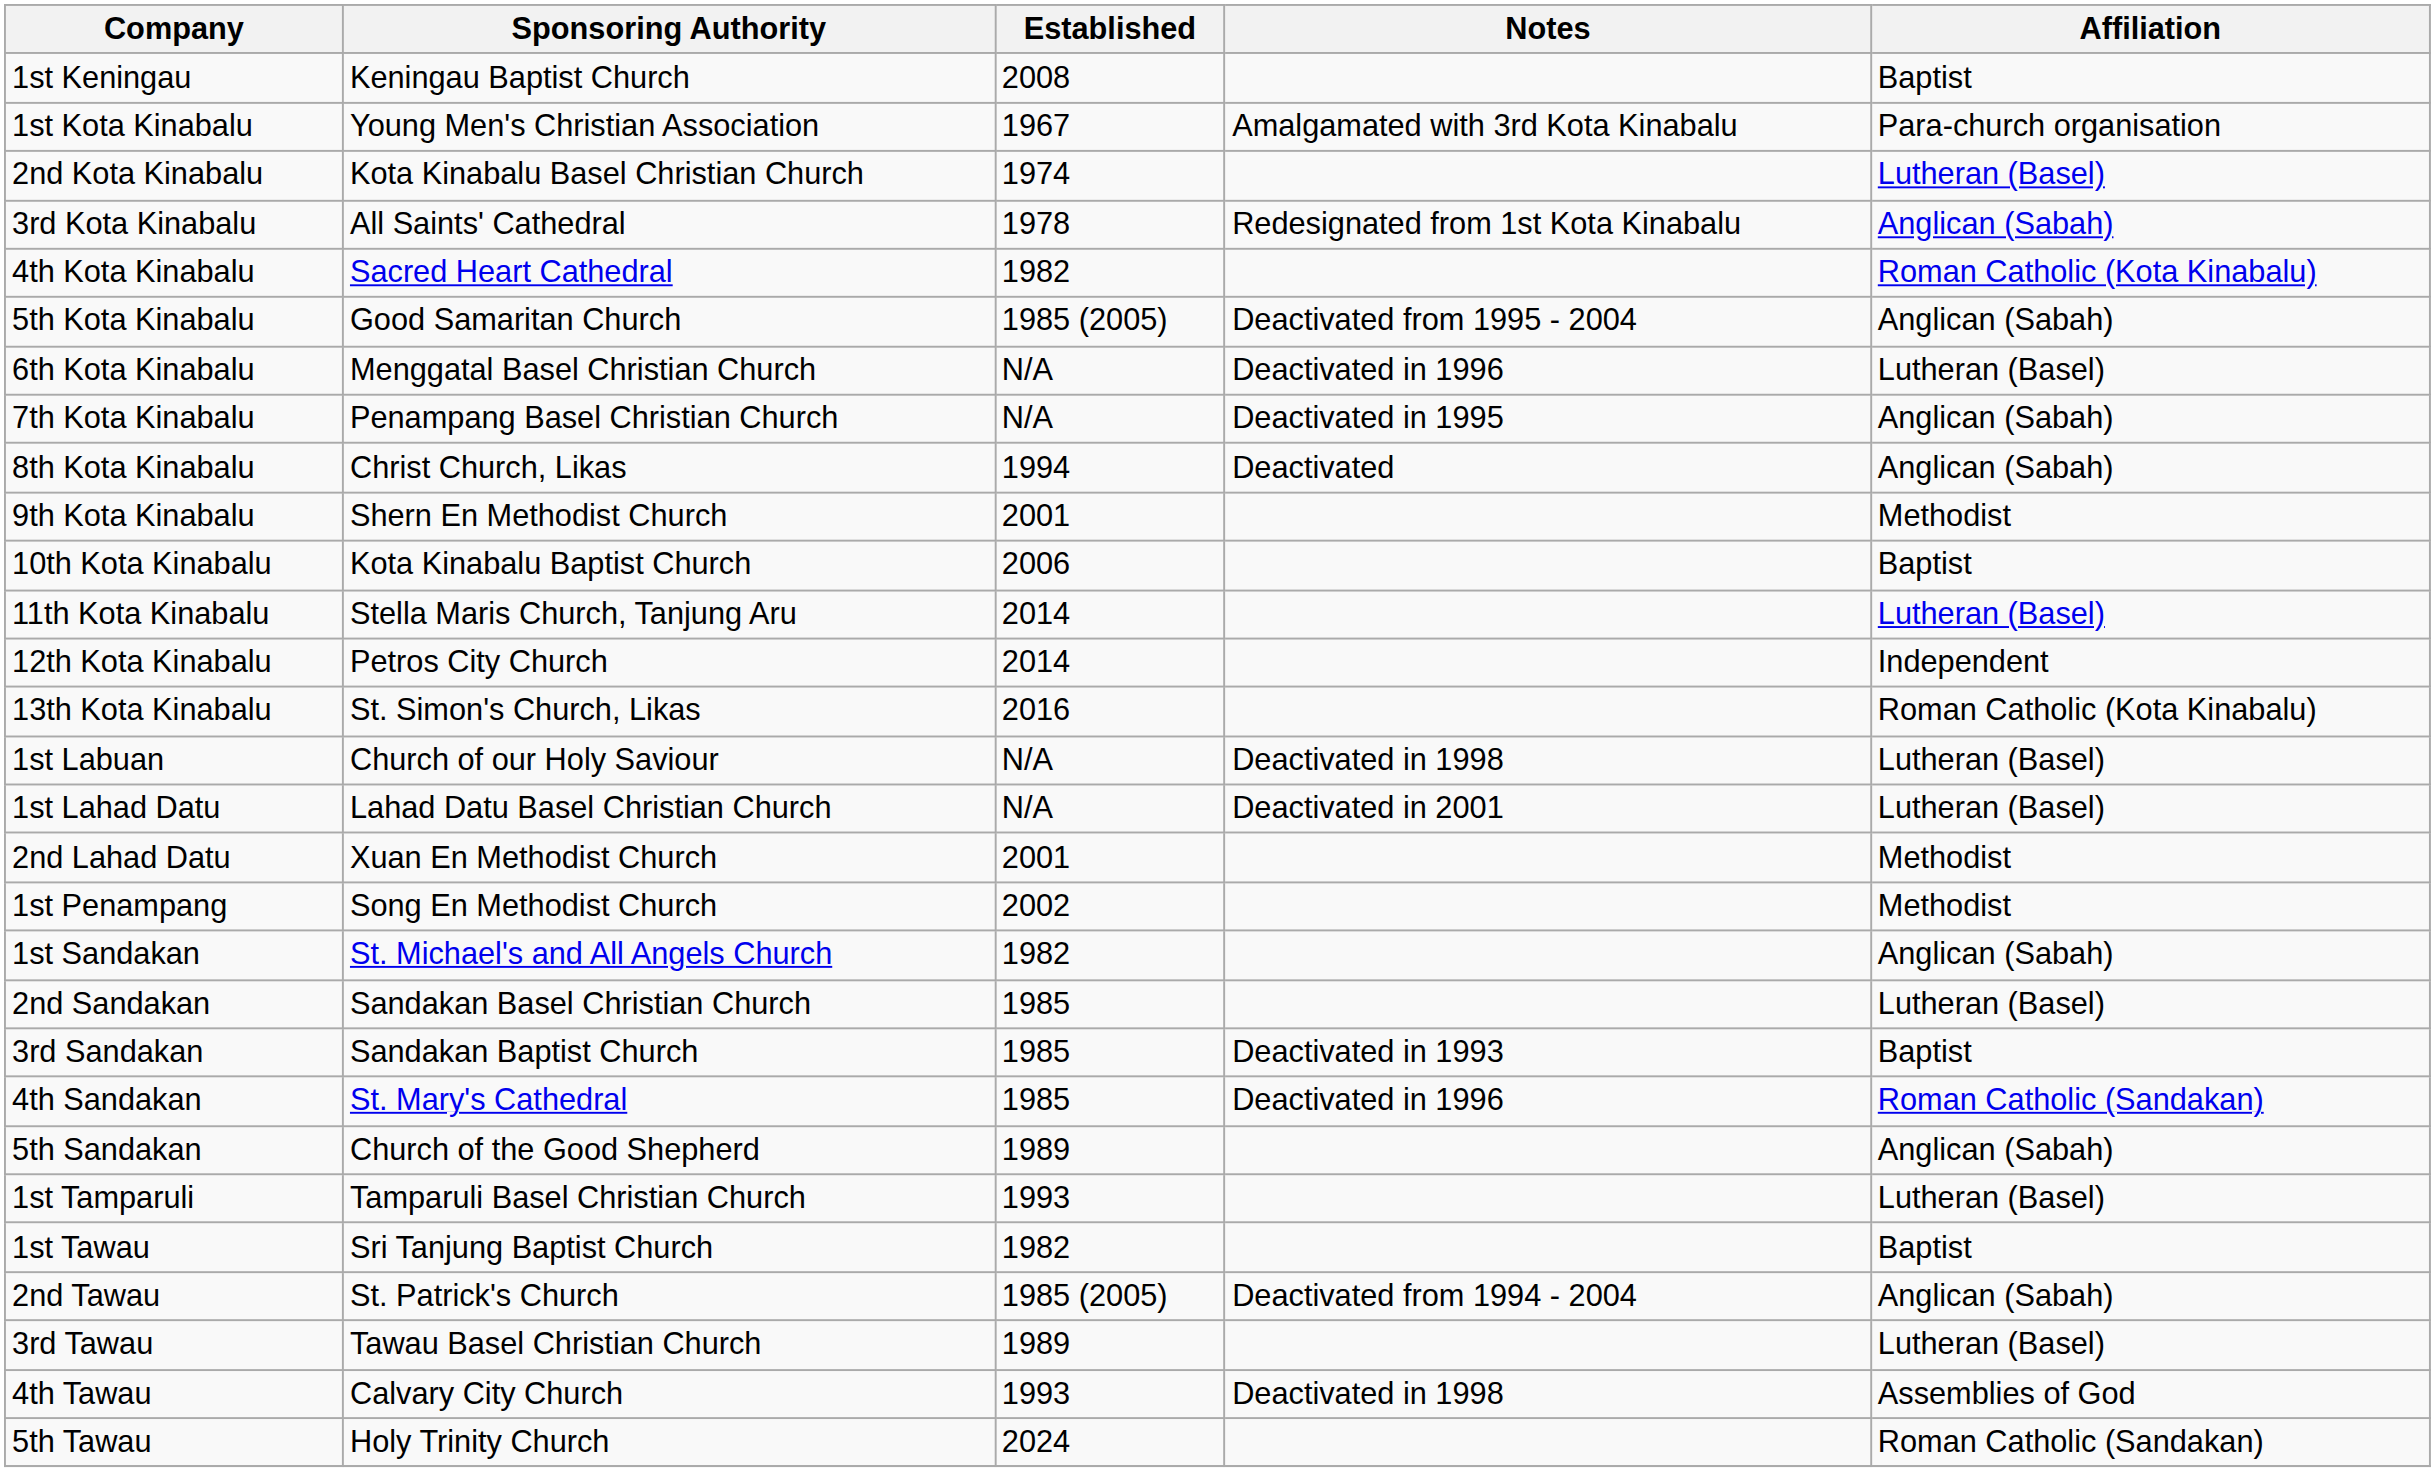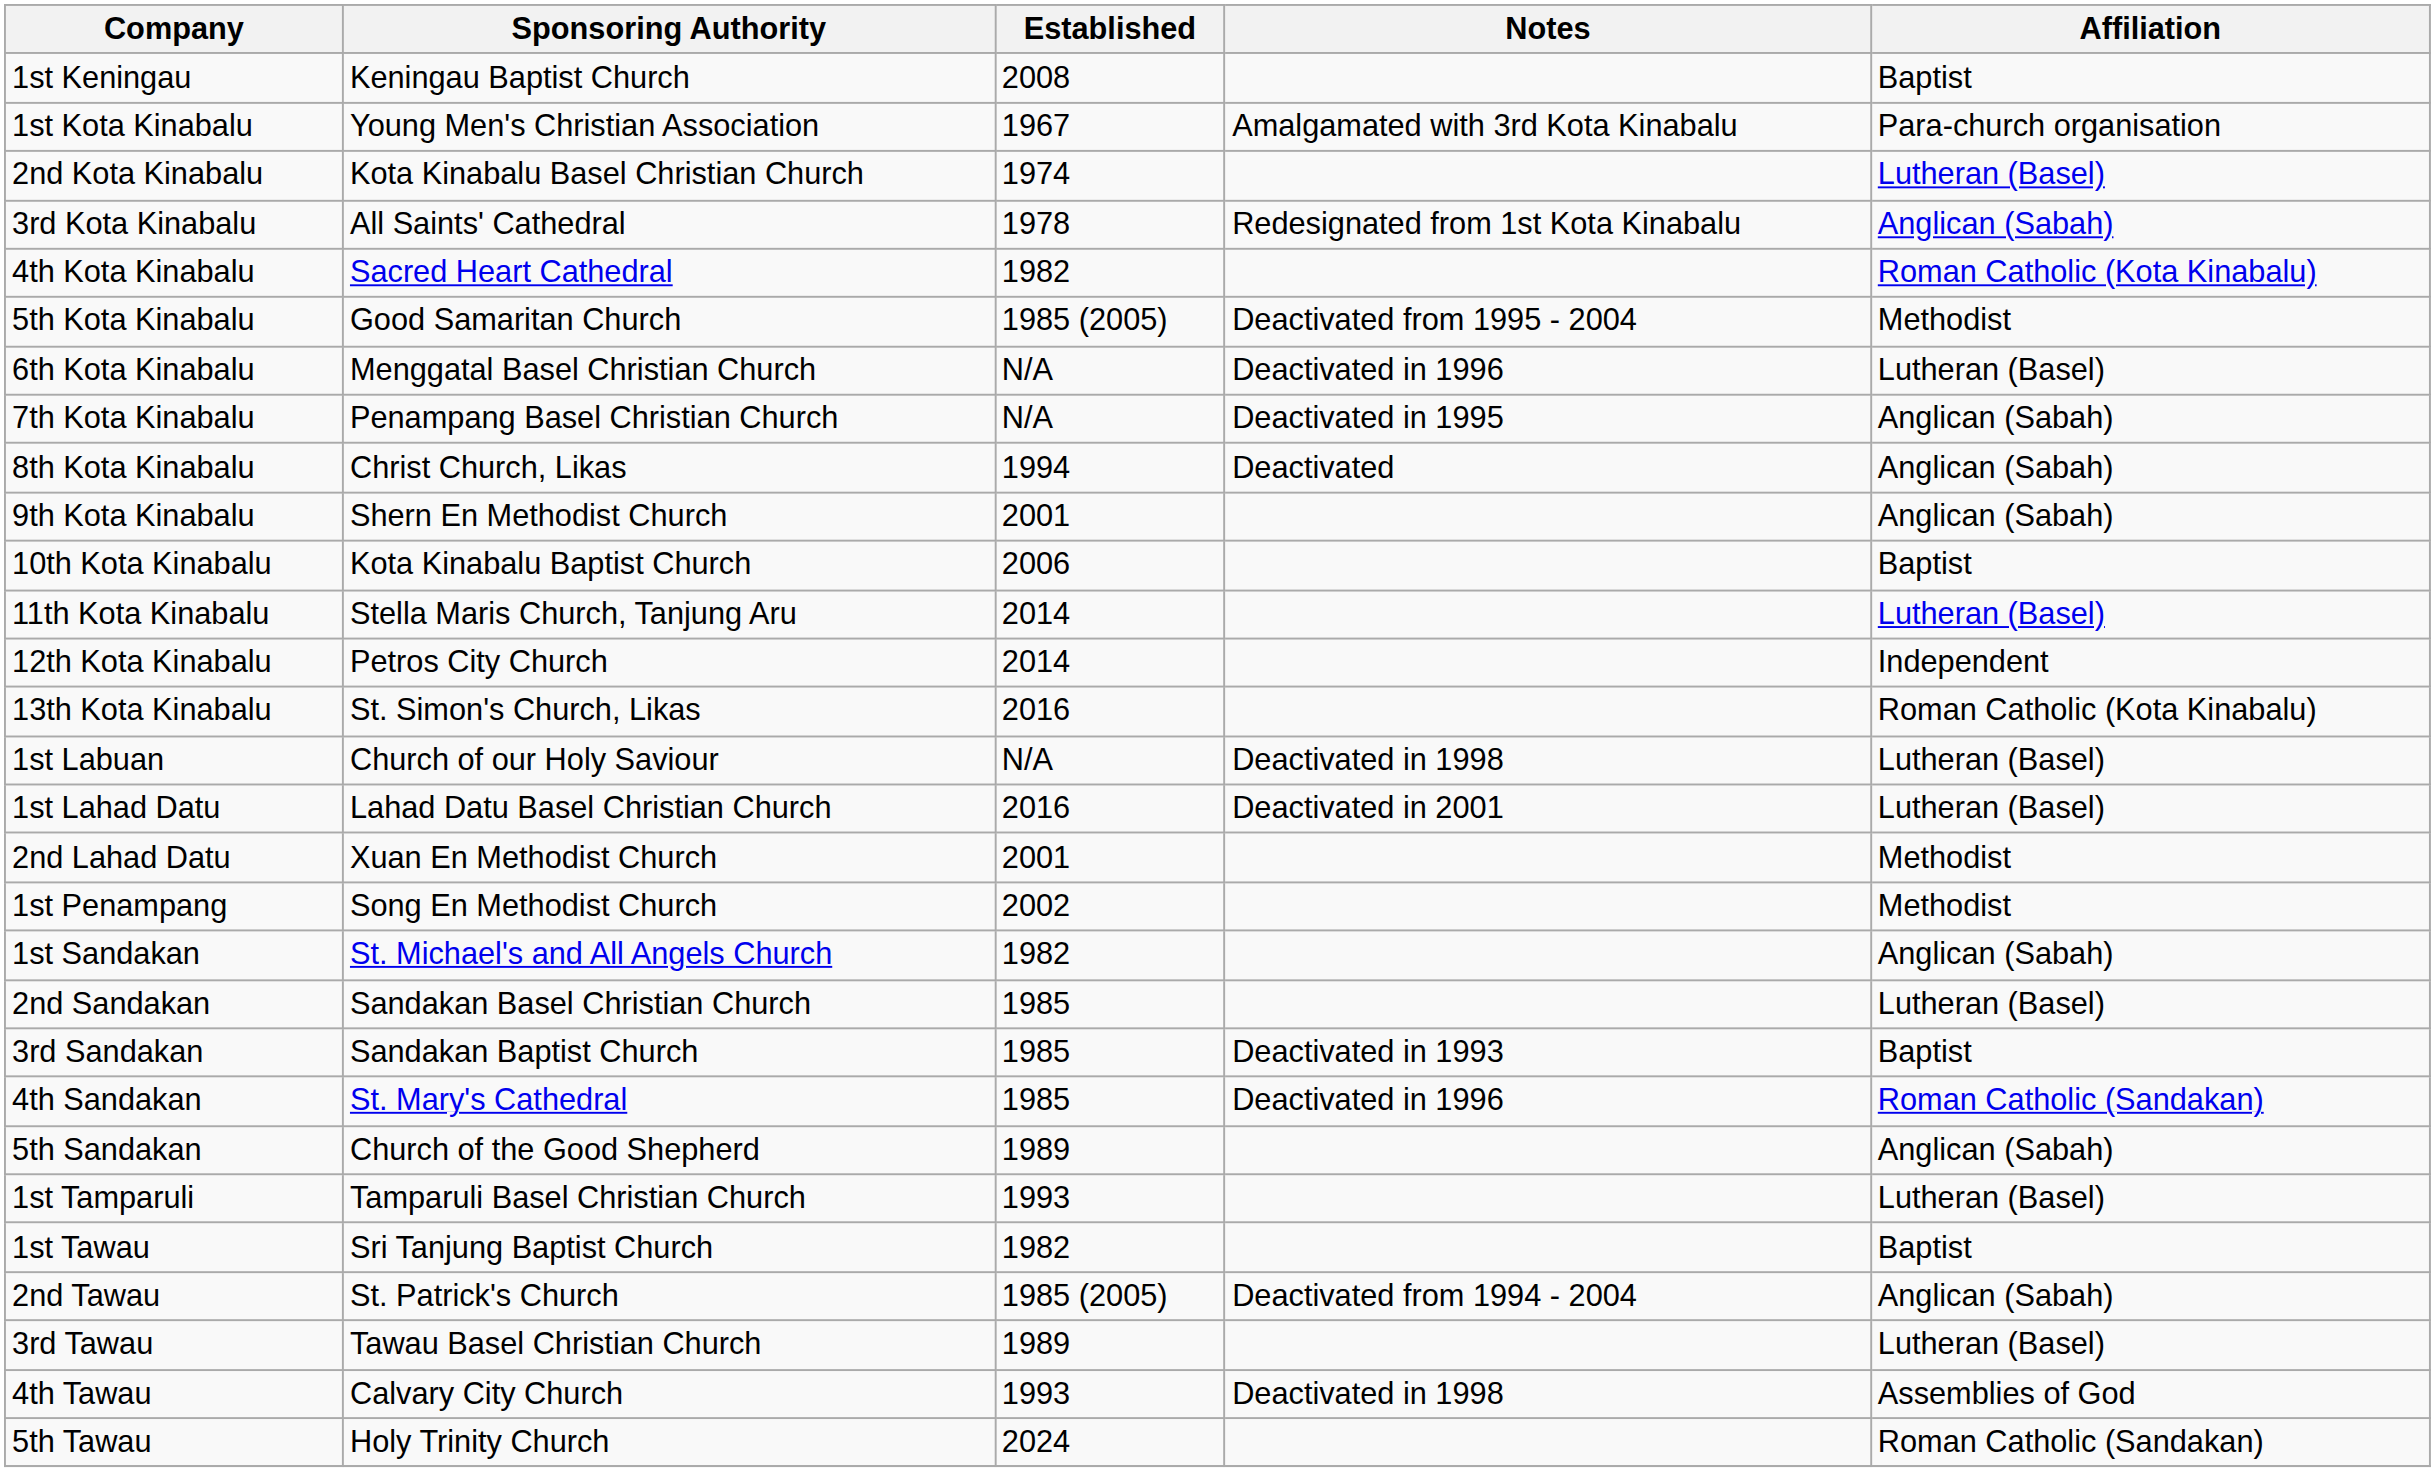5th Kota Kinabalu | Affiliation: Anglican (Sabah) -> Methodist
9th Kota Kinabalu | Affiliation: Methodist -> Anglican (Sabah)
1st Lahad Datu | Established: N/A -> 2016
